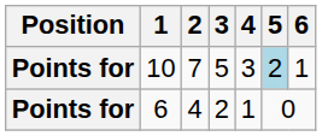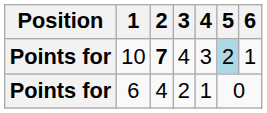10 | 2: normal -> bold
10 | 3: 5 -> 4
